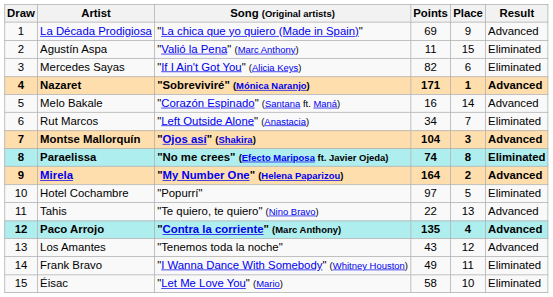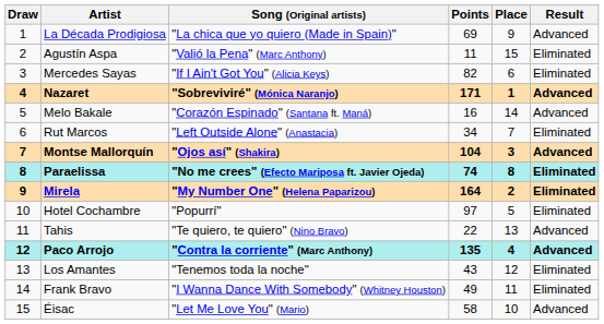Mirela | Result: Advanced -> Eliminated
Los Amantes | Result: Advanced -> Eliminated
Éisac | Result: Eliminated -> Advanced
